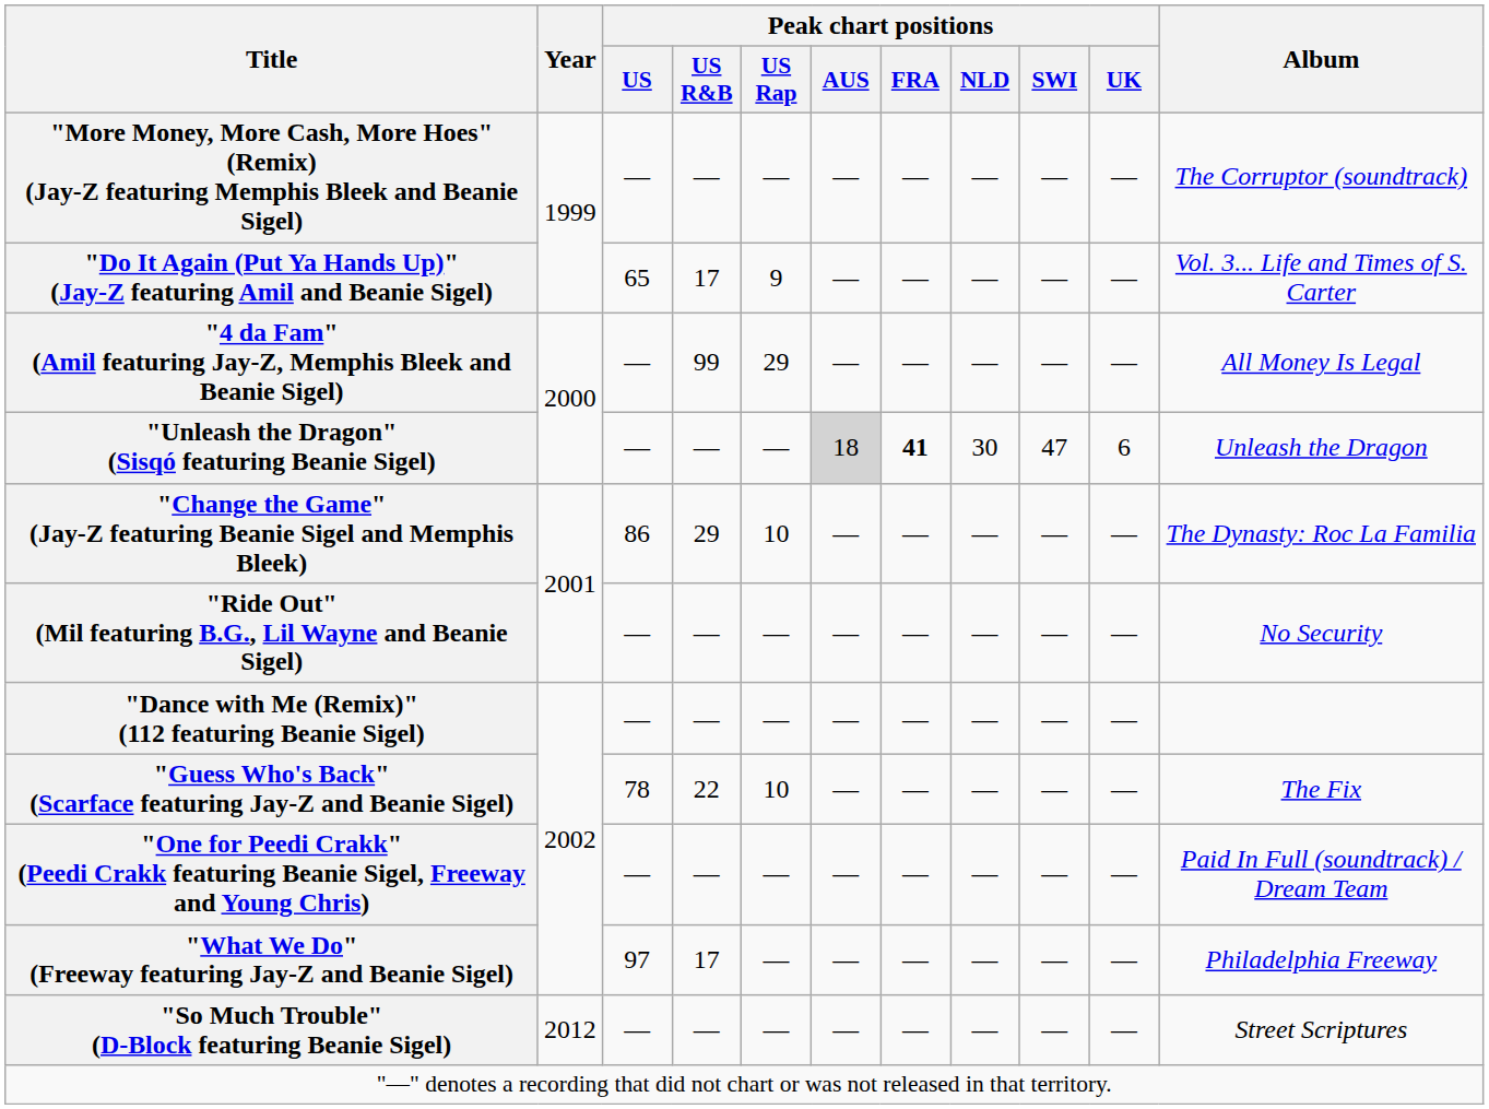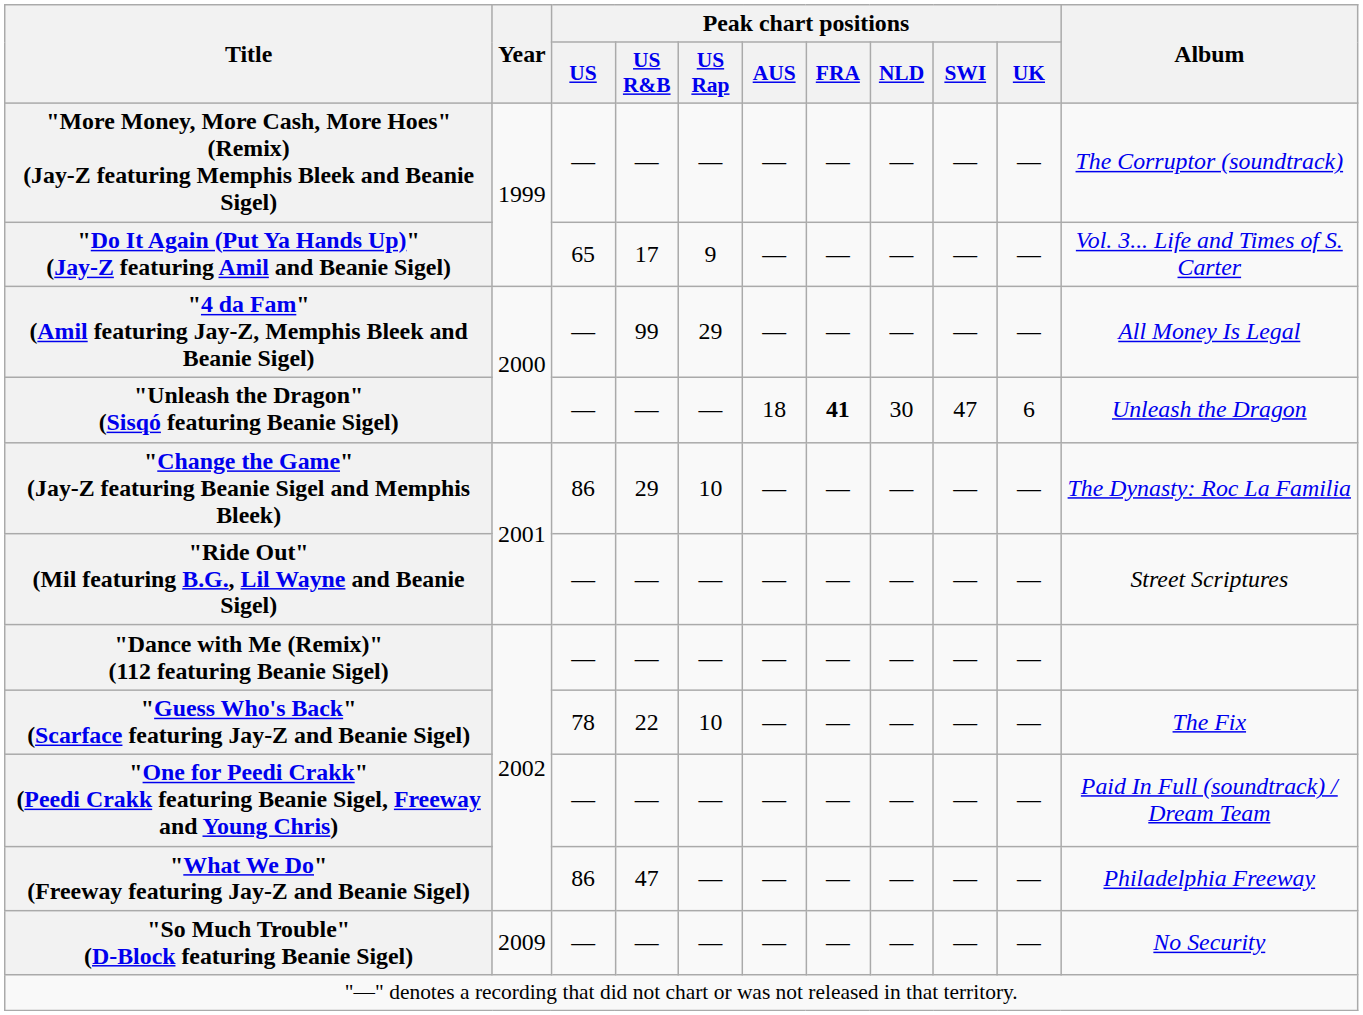"Unleash the Dragon" (Sisqó featuring Beanie Sigel) | Peak chart positions / AUS: lightgrey background -> no background
"Ride Out" (Mil featuring B.G., Lil Wayne and Beanie Sigel) | Album: No Security -> Street Scriptures
"What We Do" (Freeway featuring Jay-Z and Beanie Sigel) | Peak chart positions / US: 97 -> 86
"What We Do" (Freeway featuring Jay-Z and Beanie Sigel) | Peak chart positions / US R&B: 17 -> 47
"So Much Trouble" (D-Block featuring Beanie Sigel) | Year: 2012 -> 2009
"So Much Trouble" (D-Block featuring Beanie Sigel) | Album: Street Scriptures -> No Security
